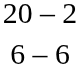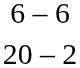rows swapped: 20 – 2 <-> 6 – 6
